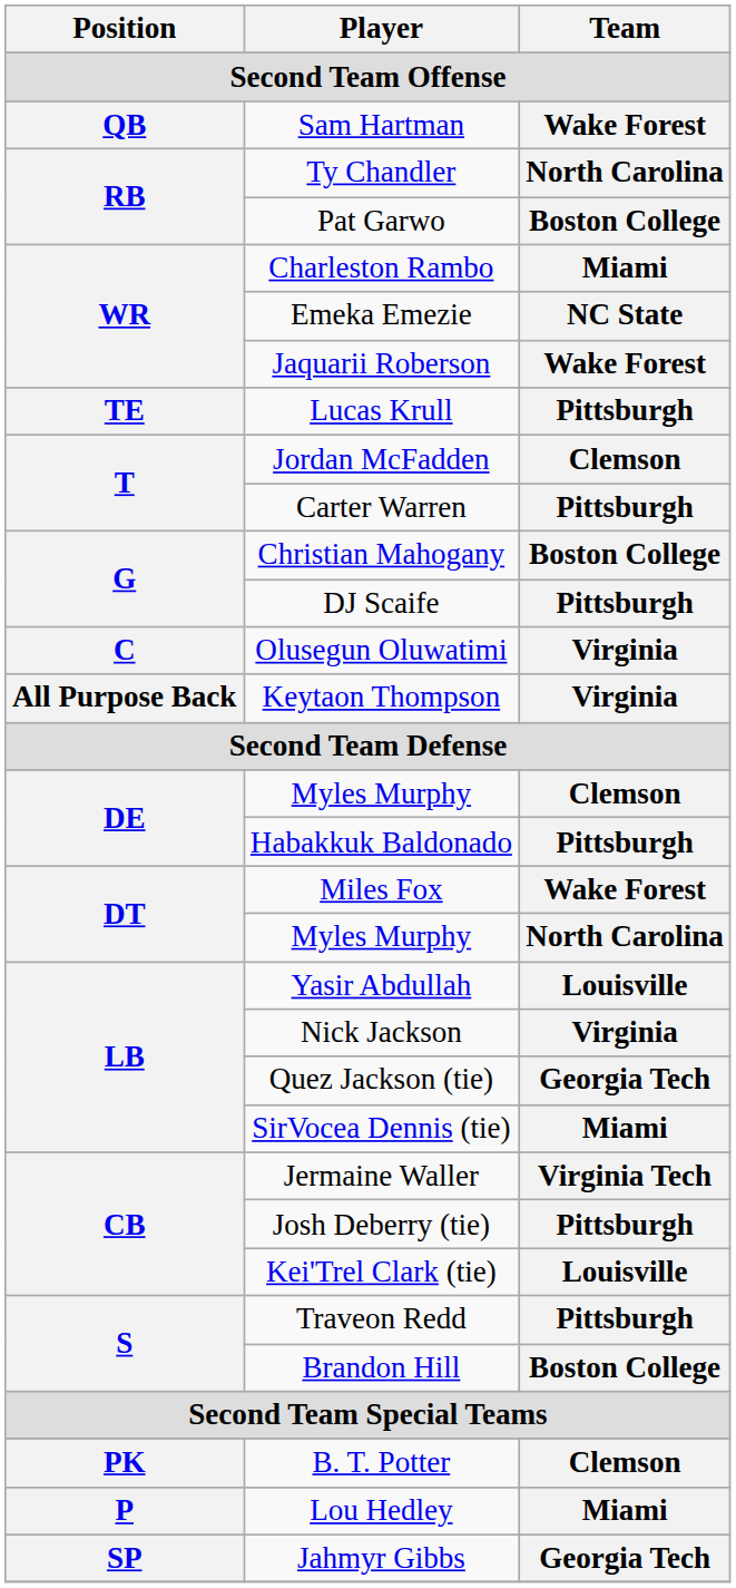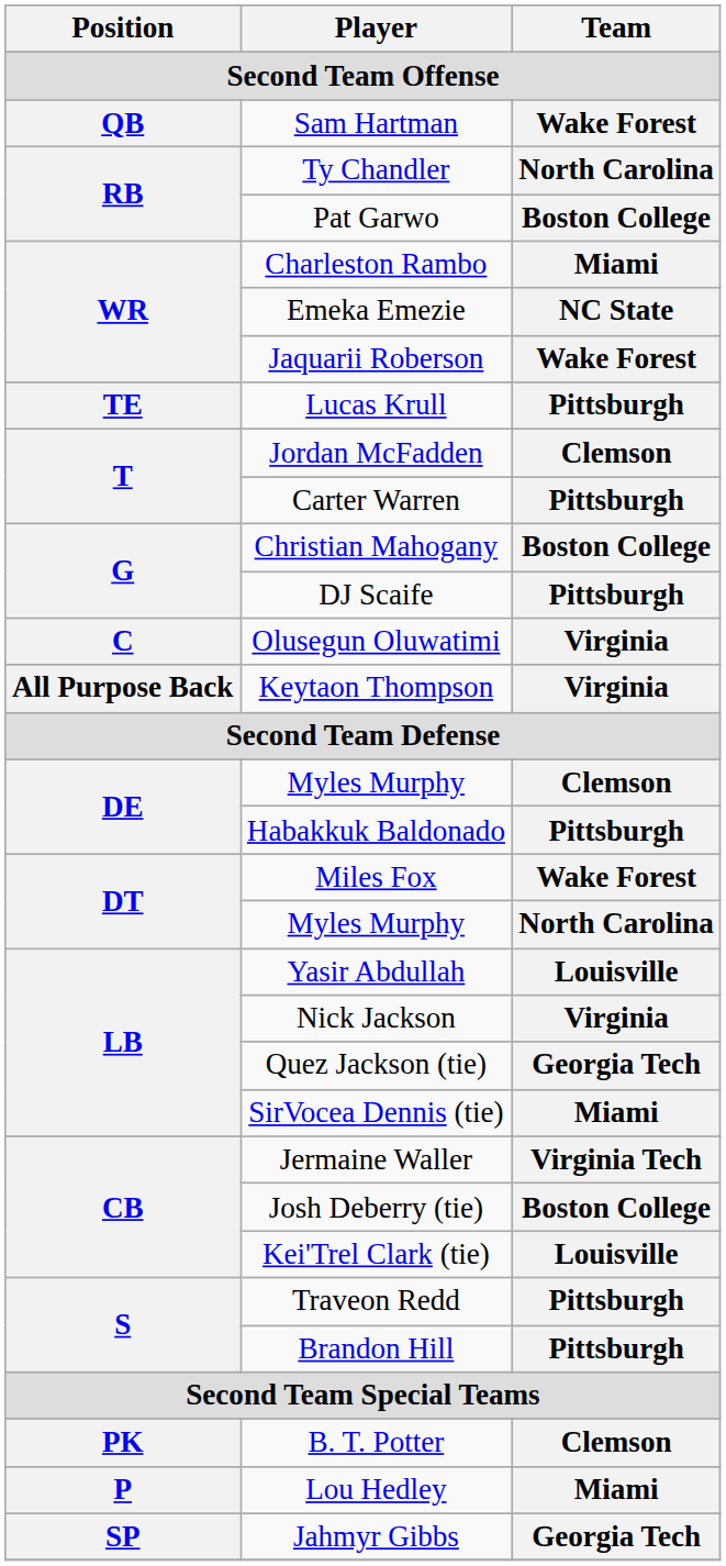Josh Deberry (tie) | Team: Pittsburgh -> Boston College
Brandon Hill | Team: Boston College -> Pittsburgh
